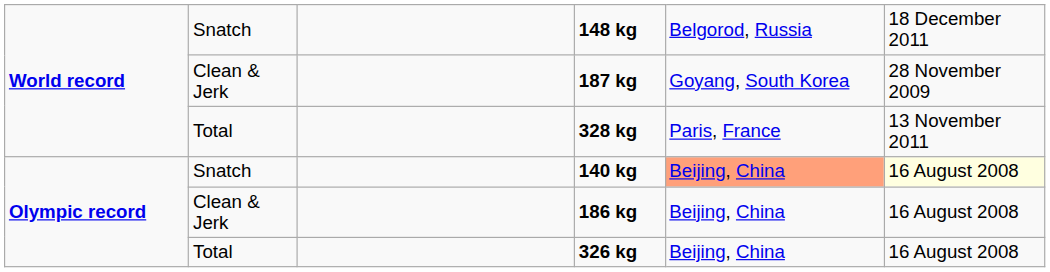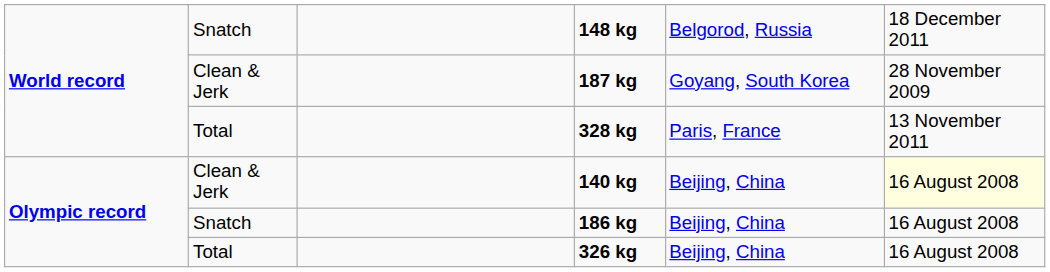140 kg | column 2: Snatch -> Clean & Jerk
140 kg | column 5: lightsalmon background -> no background
186 kg | column 2: Clean & Jerk -> Snatch
